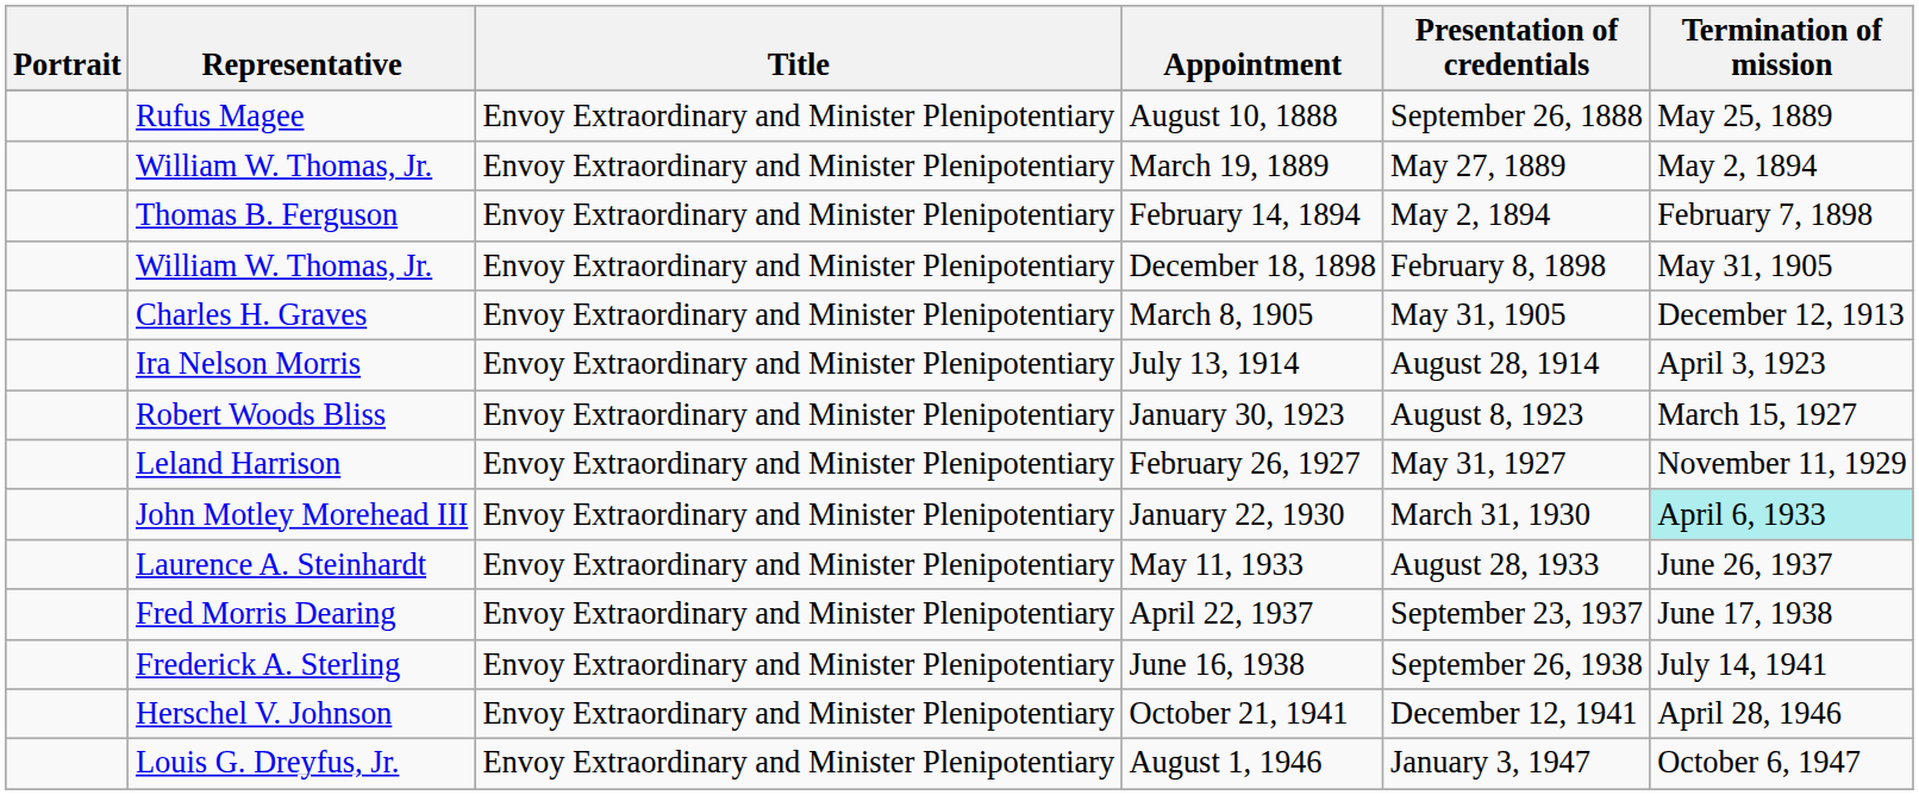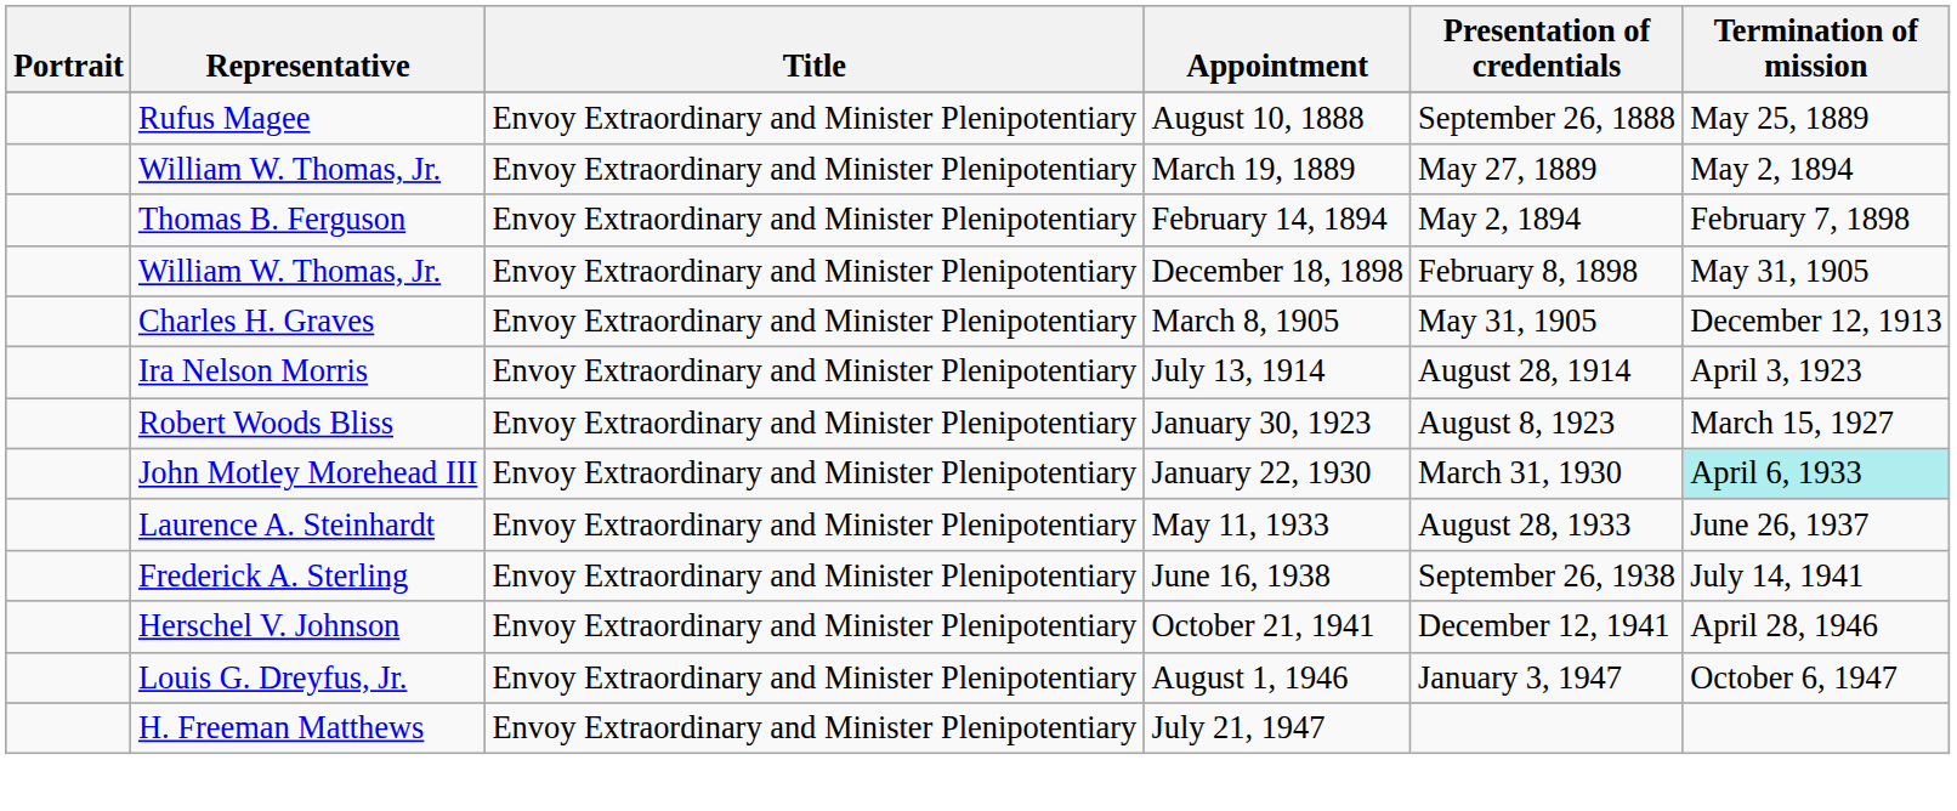- row: Leland Harrison | Envoy Extraordinary and Minister Plenipotentiary | February 26, 1927 | May 31, 1927 | November 11, 1929
- row: Fred Morris Dearing | Envoy Extraordinary and Minister Plenipotentiary | April 22, 1937 | September 23, 1937 | June 17, 1938
+ row: H. Freeman Matthews | Envoy Extraordinary and Minister Plenipotentiary | July 21, 1947
